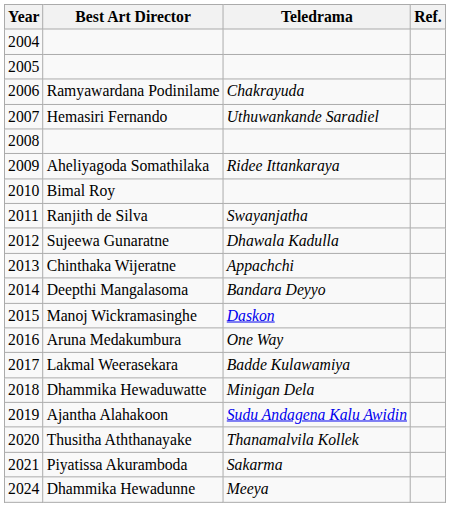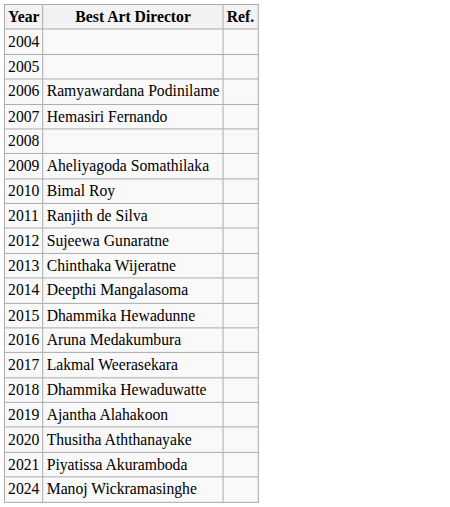- column: Teledrama | Chakrayuda | Uthuwankande Saradiel | Ridee Ittankaraya | Swayanjatha | Dhawala Kadulla | Appachchi | Bandara Deyyo | Daskon | One Way | Badde Kulawamiya | Minigan Dela | Sudu Andagena Kalu Awidin | Thanamalvila Kollek | Sakarma | Meeya
2015 | Best Art Director: Manoj Wickramasinghe -> Dhammika Hewadunne
2024 | Best Art Director: Dhammika Hewadunne -> Manoj Wickramasinghe
